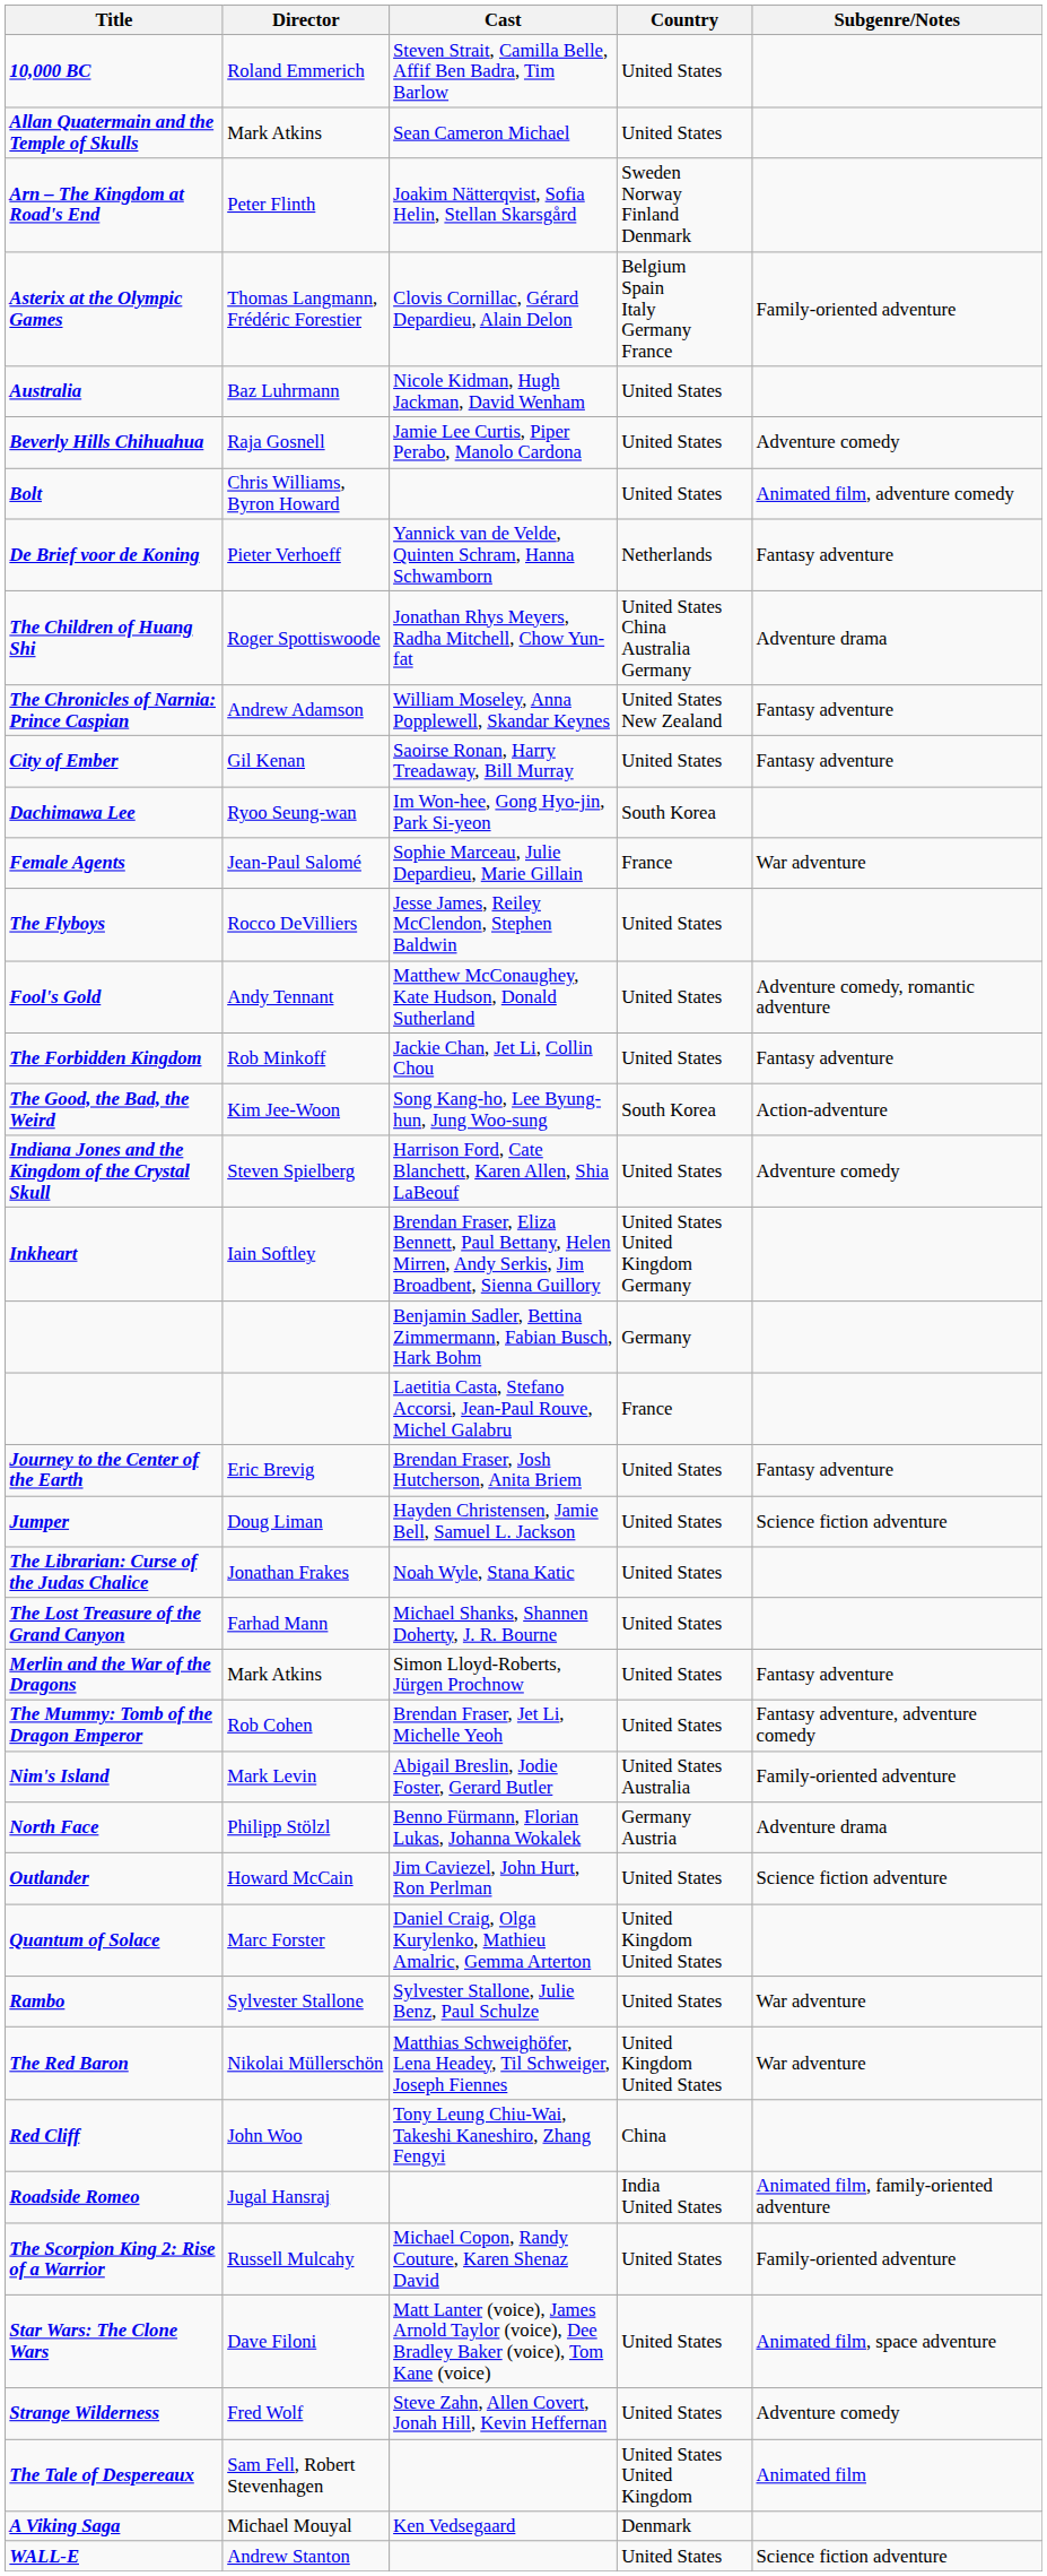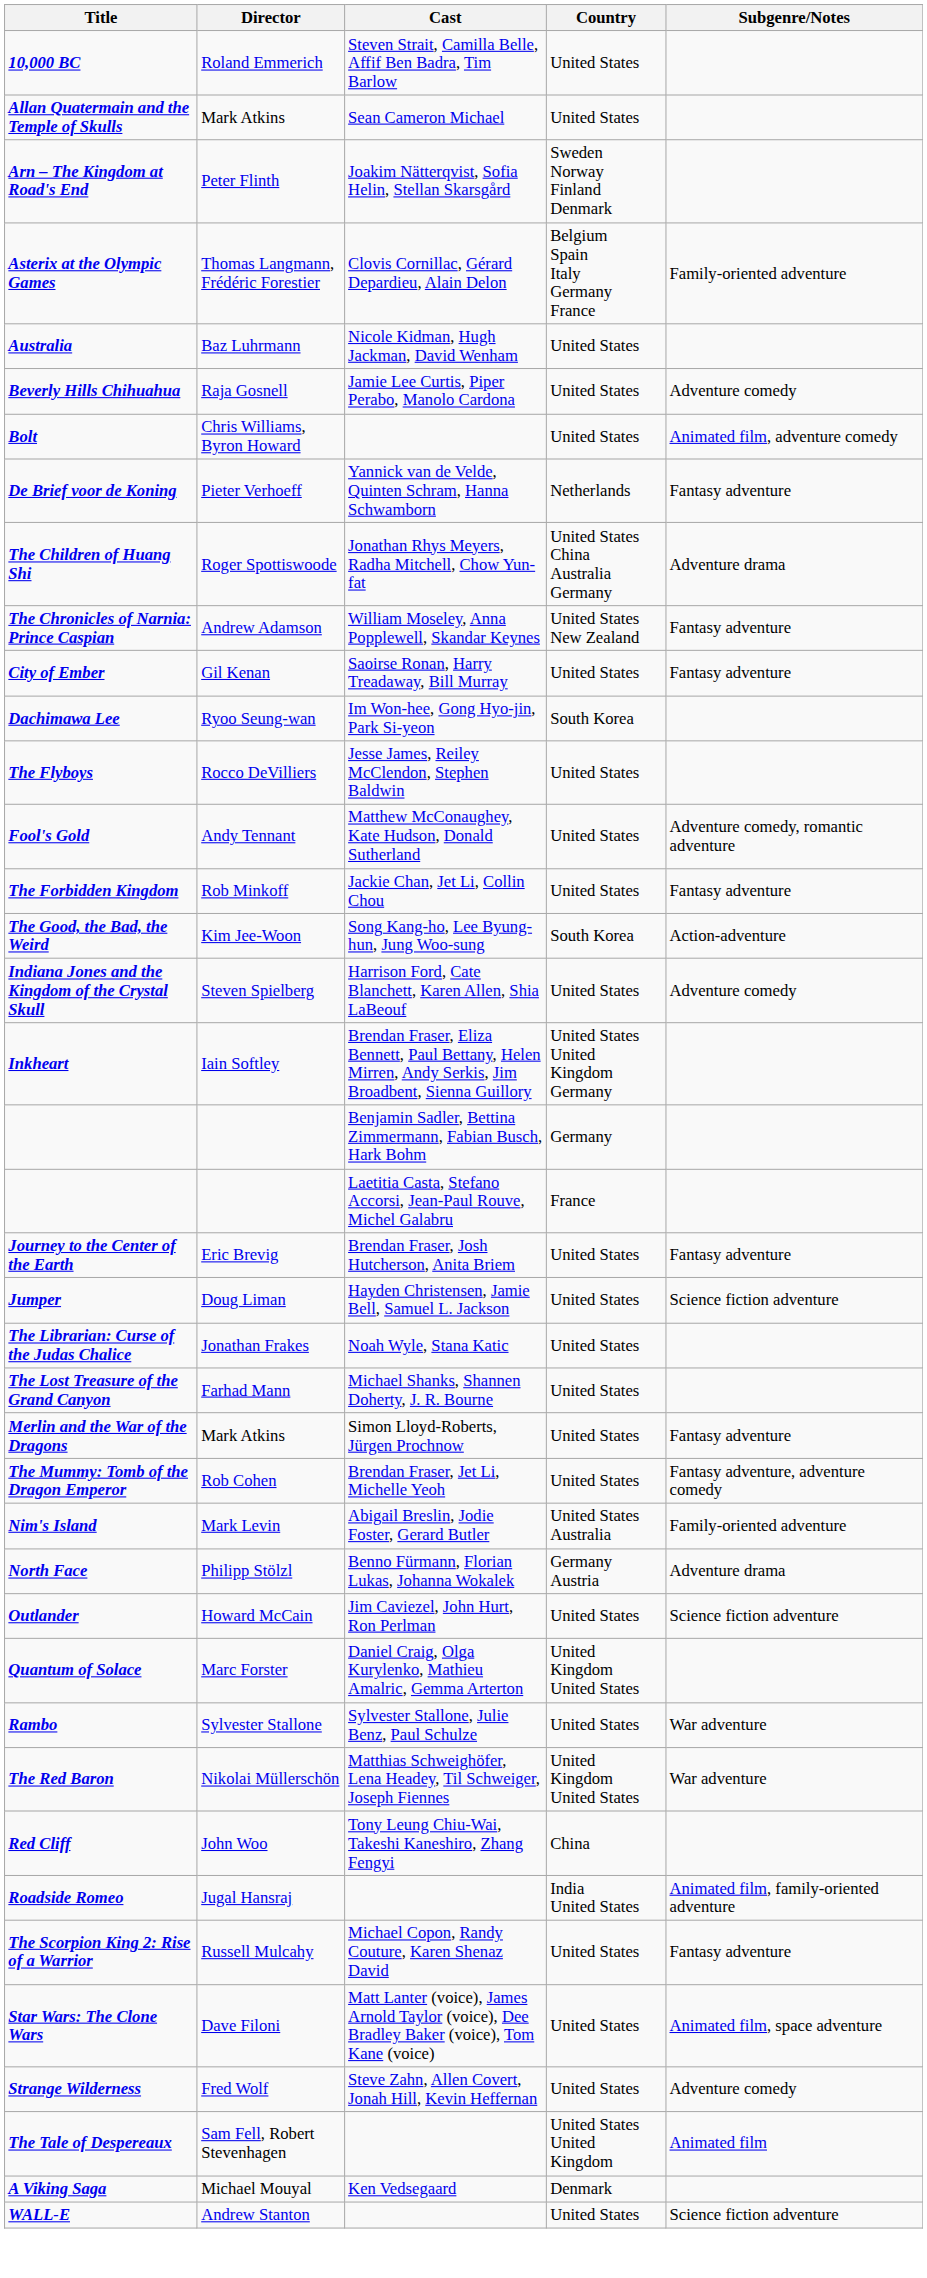- row: Female Agents | Jean-Paul Salomé | Sophie Marceau, Julie Depardieu, Marie Gillain | France | War adventure
The Scorpion King 2: Rise of a Warrior | Subgenre/Notes: Family-oriented adventure -> Fantasy adventure
